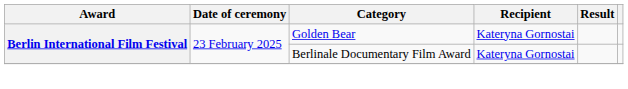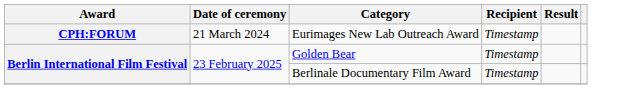+ row: CPH:FORUM | 21 March 2024 | Eurimages New Lab Outreach Award | Timestamp
Golden Bear | Recipient: Kateryna Gornostai -> Timestamp
Berlinale Documentary Film Award | Recipient: Kateryna Gornostai -> Timestamp
